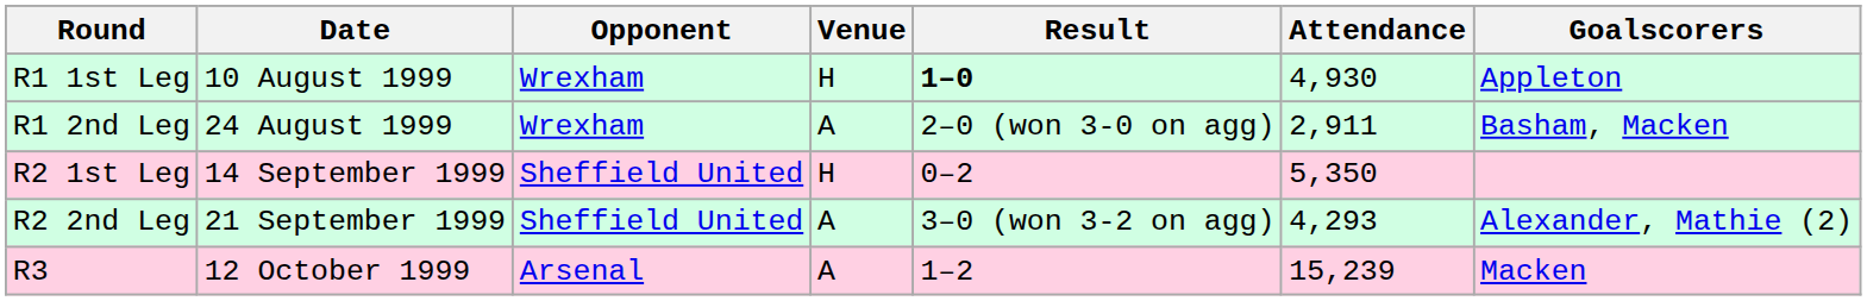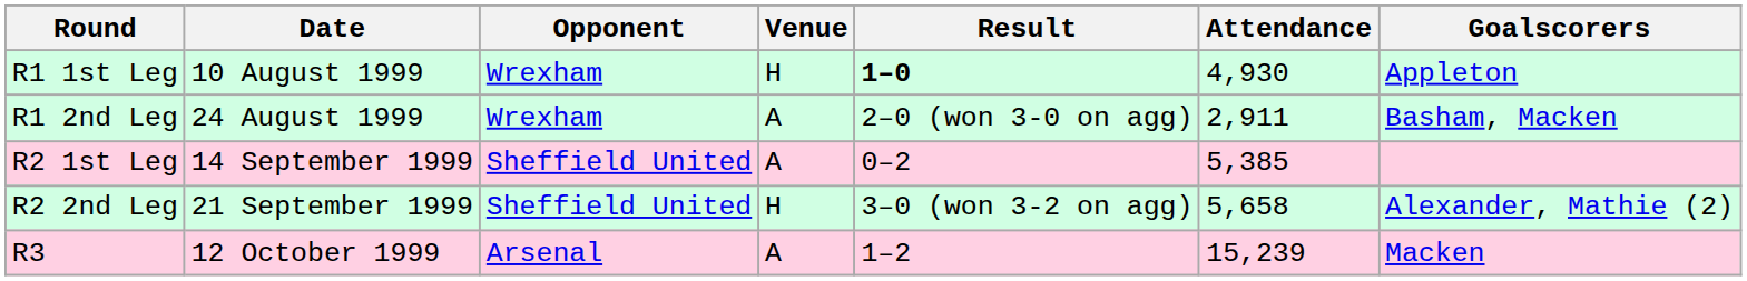R2 1st Leg | Venue: H -> A
R2 1st Leg | Attendance: 5,350 -> 5,385
R2 2nd Leg | Venue: A -> H
R2 2nd Leg | Attendance: 4,293 -> 5,658
